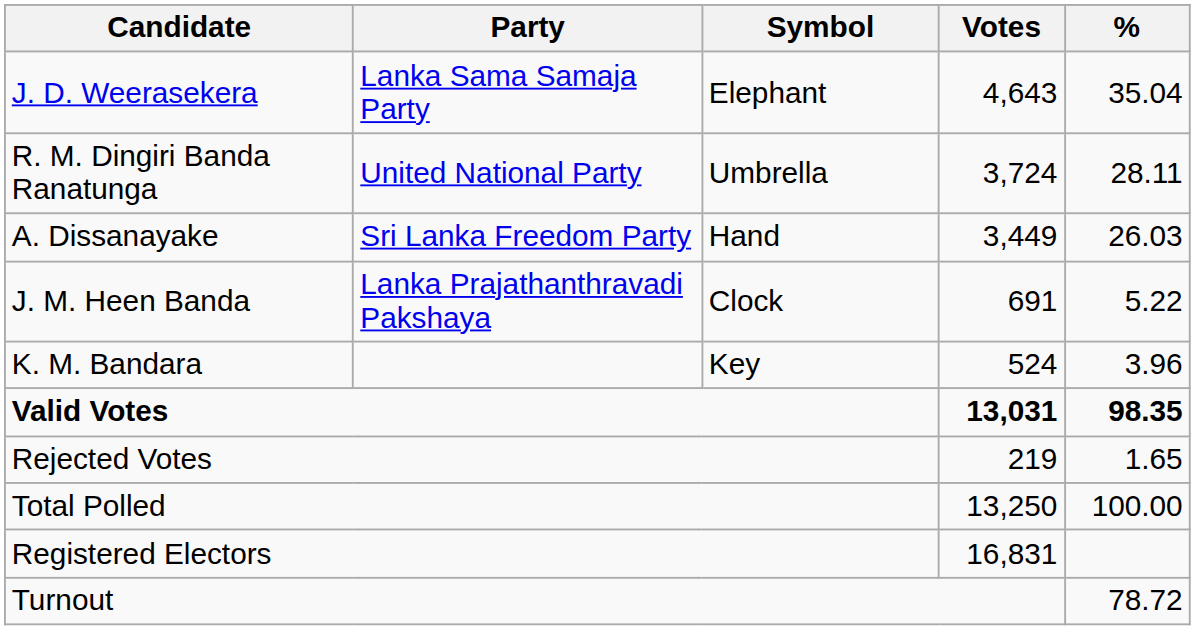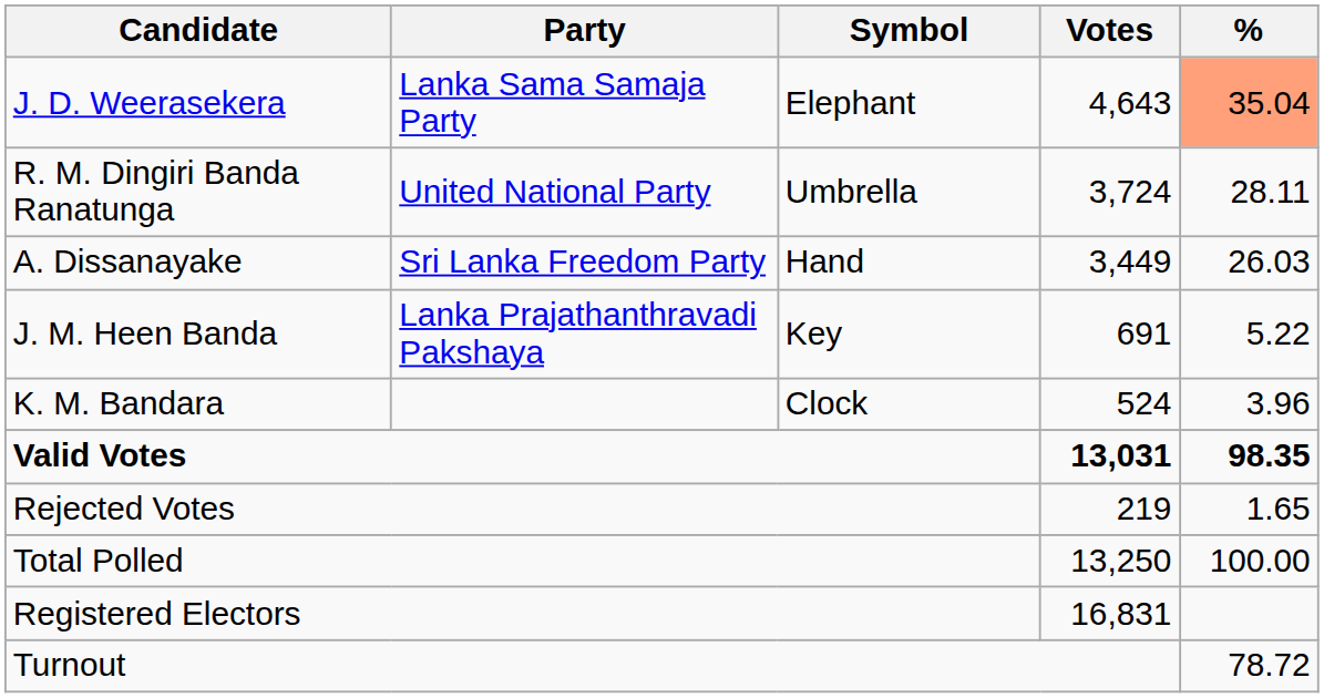J. D. Weerasekera | %: no background -> lightsalmon background
J. M. Heen Banda | Symbol: Clock -> Key
K. M. Bandara | Symbol: Key -> Clock
